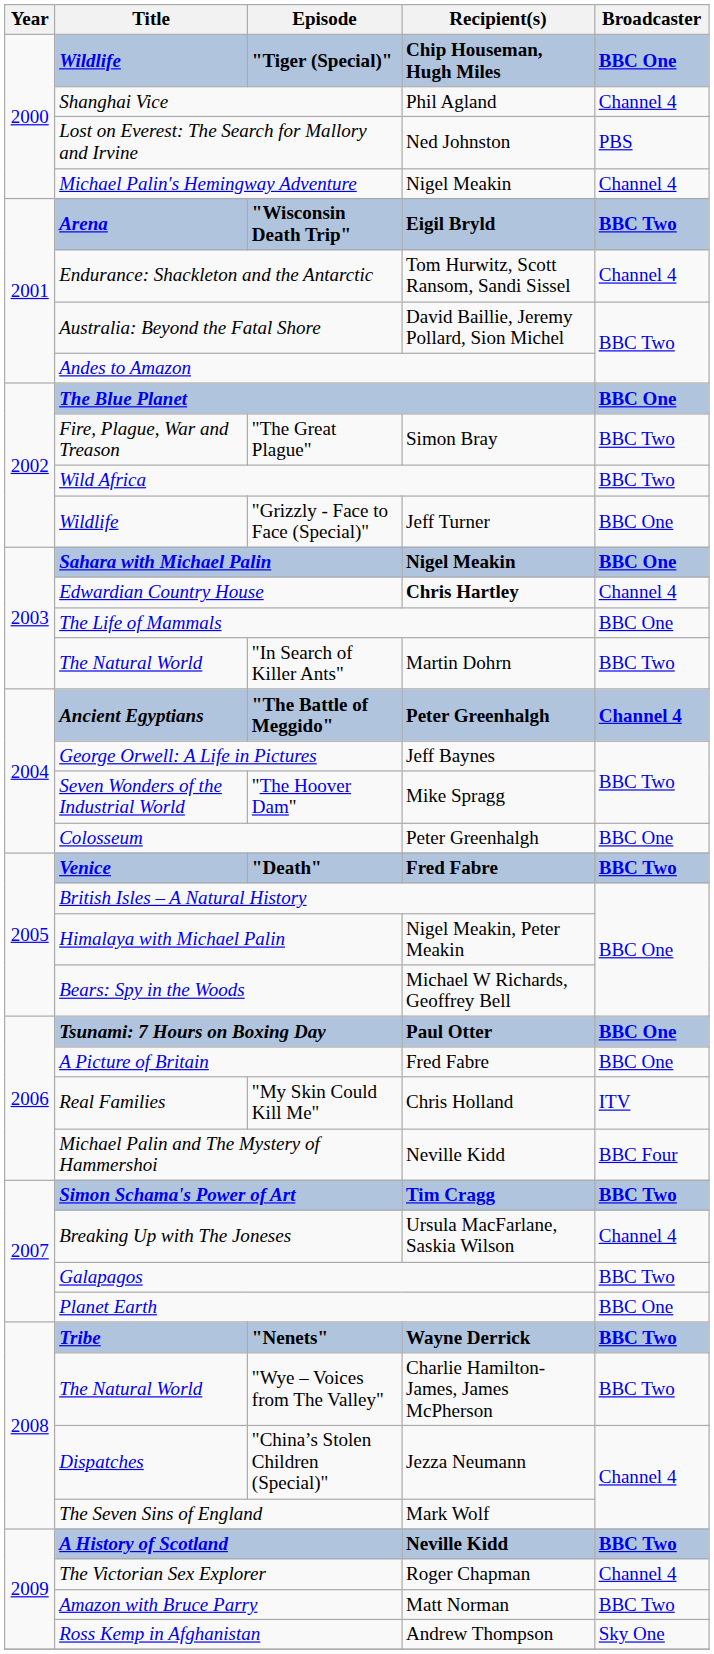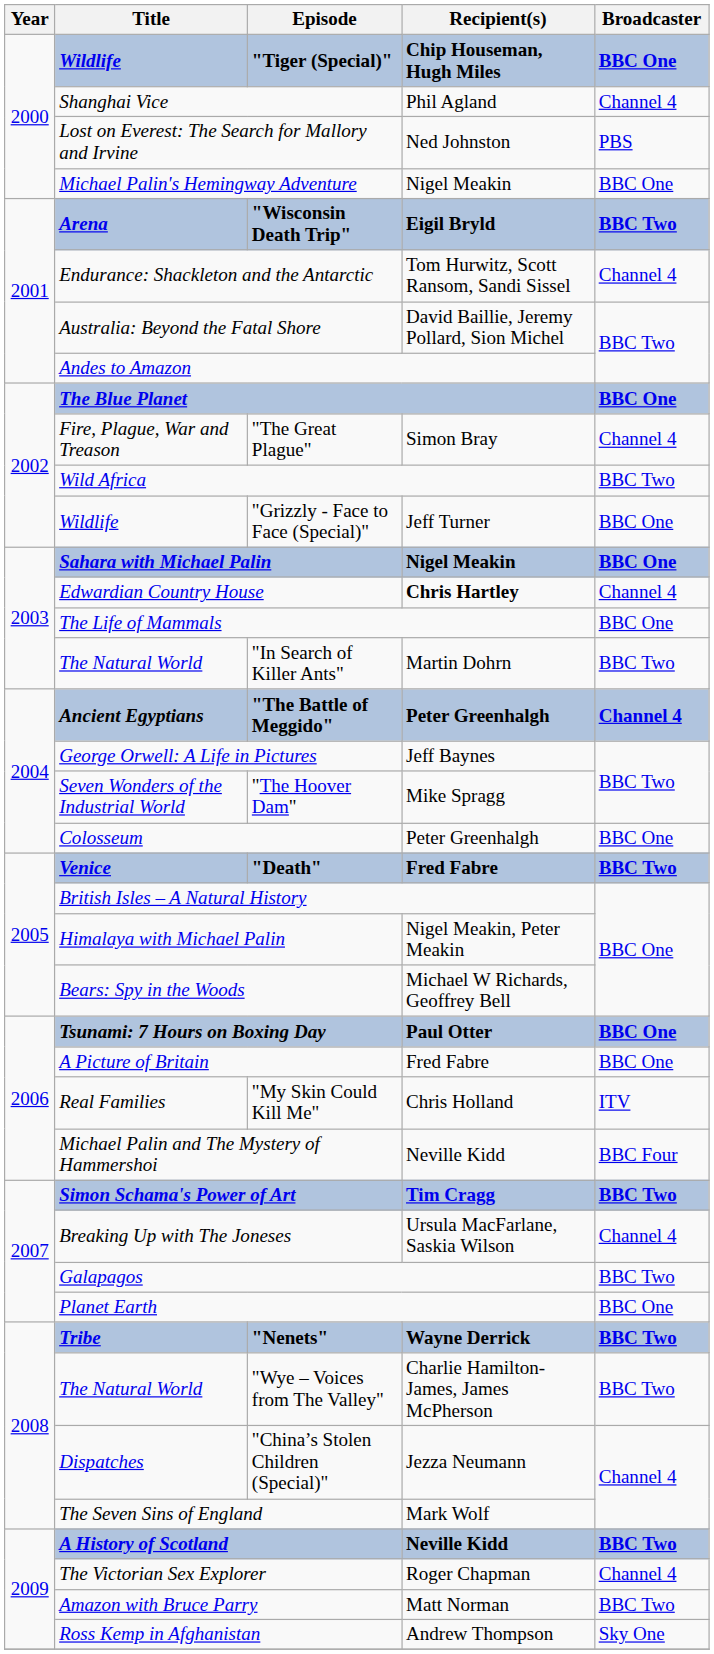Michael Palin's Hemingway Adventure | Broadcaster: Channel 4 -> BBC One
"The Great Plague" | Broadcaster: BBC Two -> Channel 4
